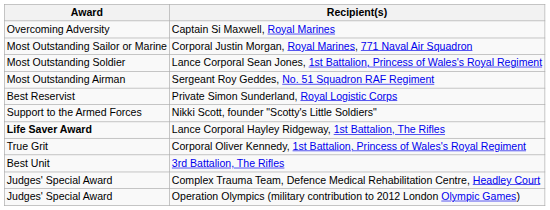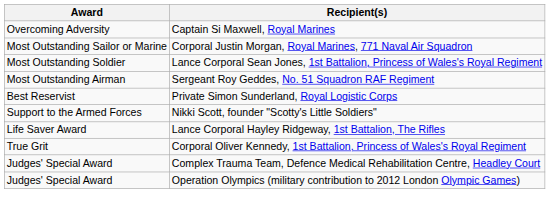Lance Corporal Hayley Ridgeway, 1st Battalion, The Rifles | Award: bold -> normal
- row: Best Unit | 3rd Battalion, The Rifles
